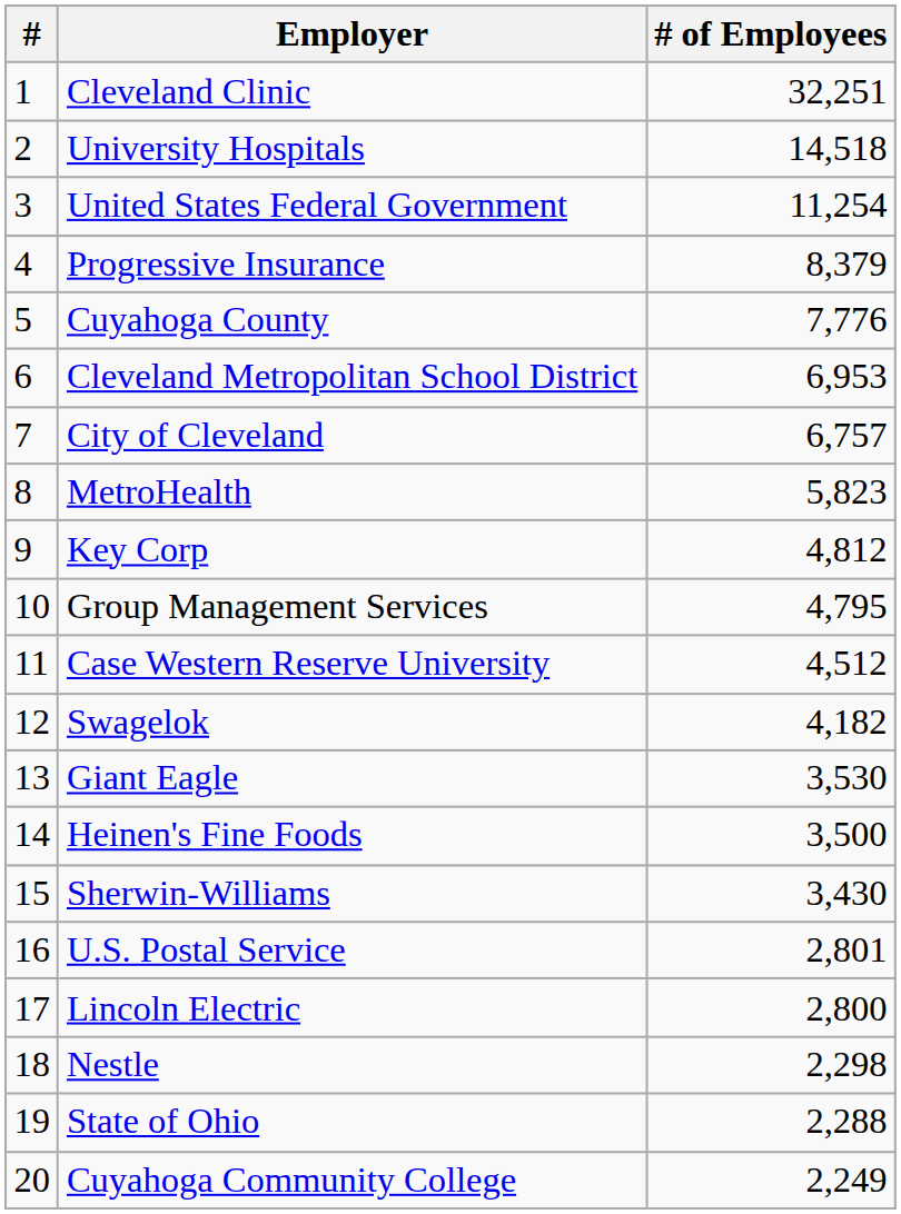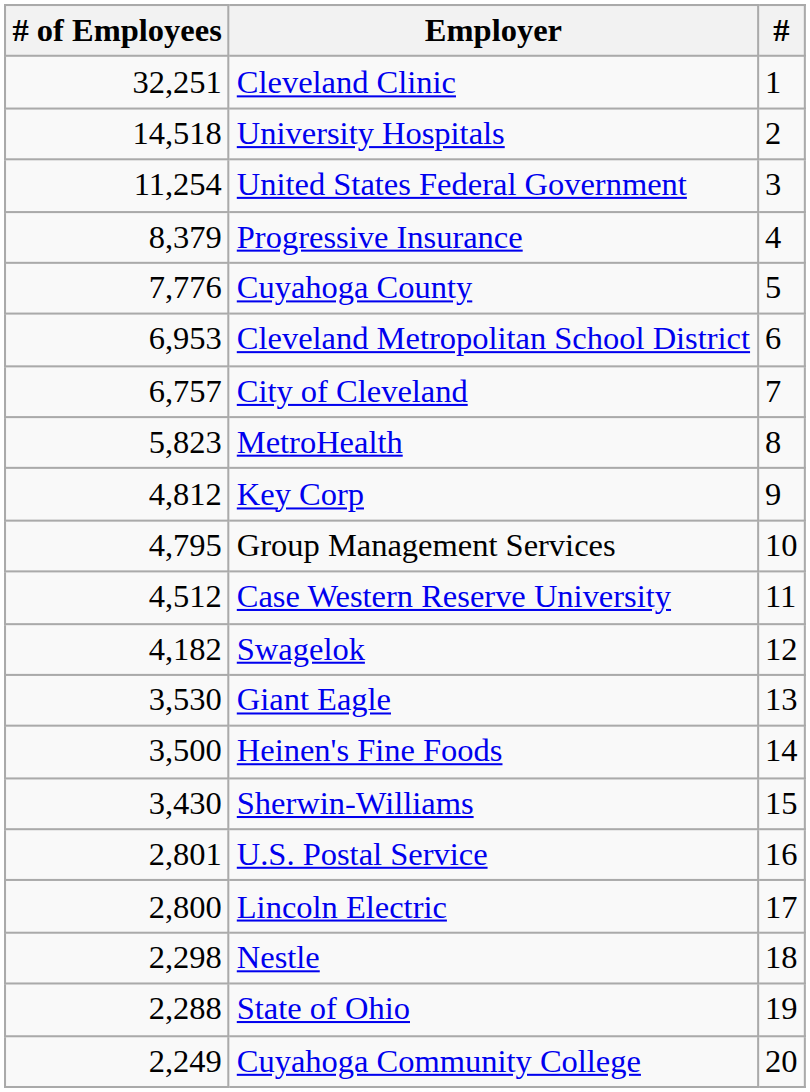columns swapped: # <-> # of Employees
